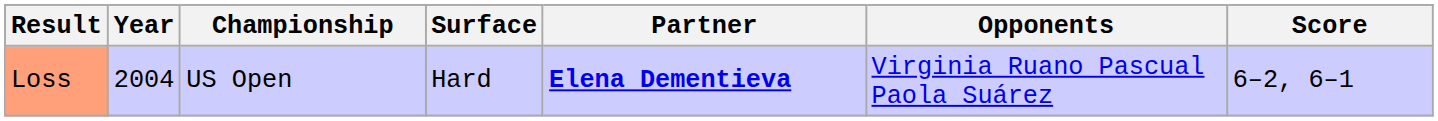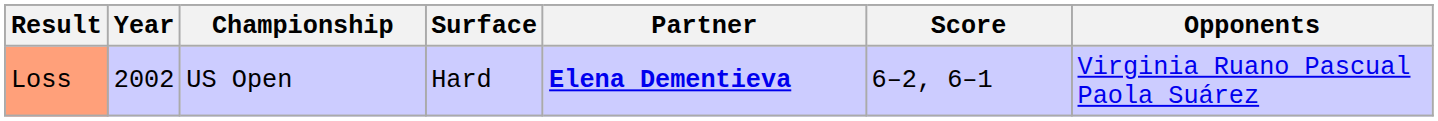columns swapped: Opponents <-> Score
Loss | Year: 2004 -> 2002
